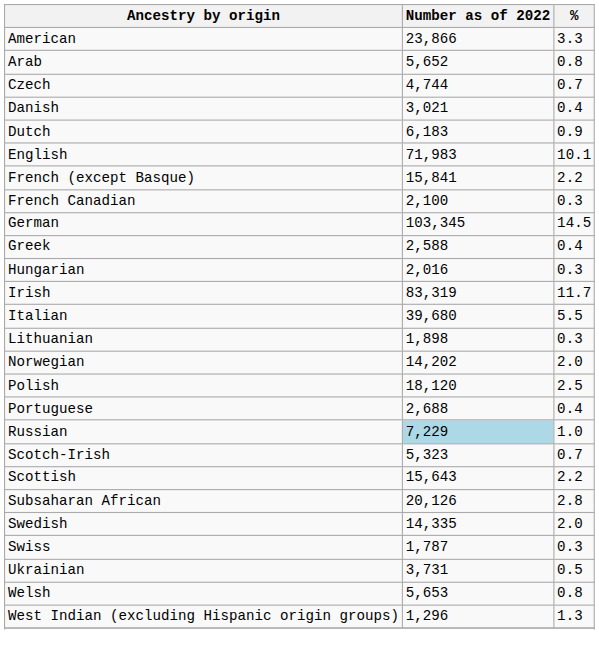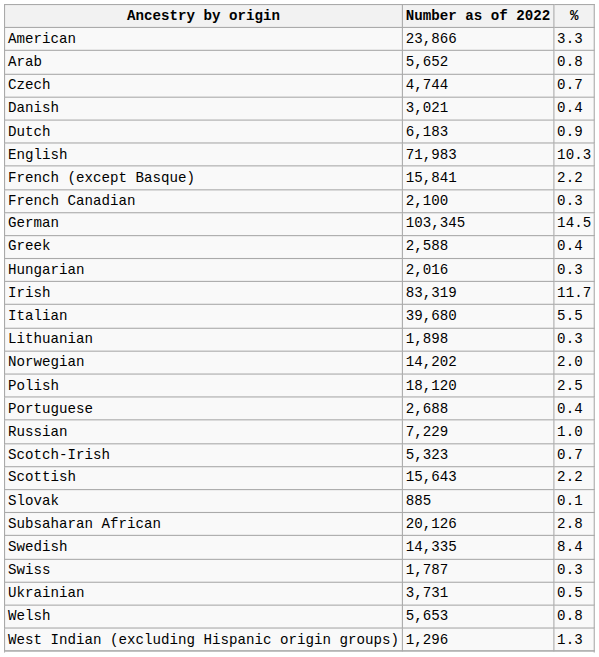English | %: 10.1 -> 10.3
Russian | Number as of 2022: lightblue background -> no background
+ row: Slovak | 885 | 0.1
Swedish | %: 2.0 -> 8.4
